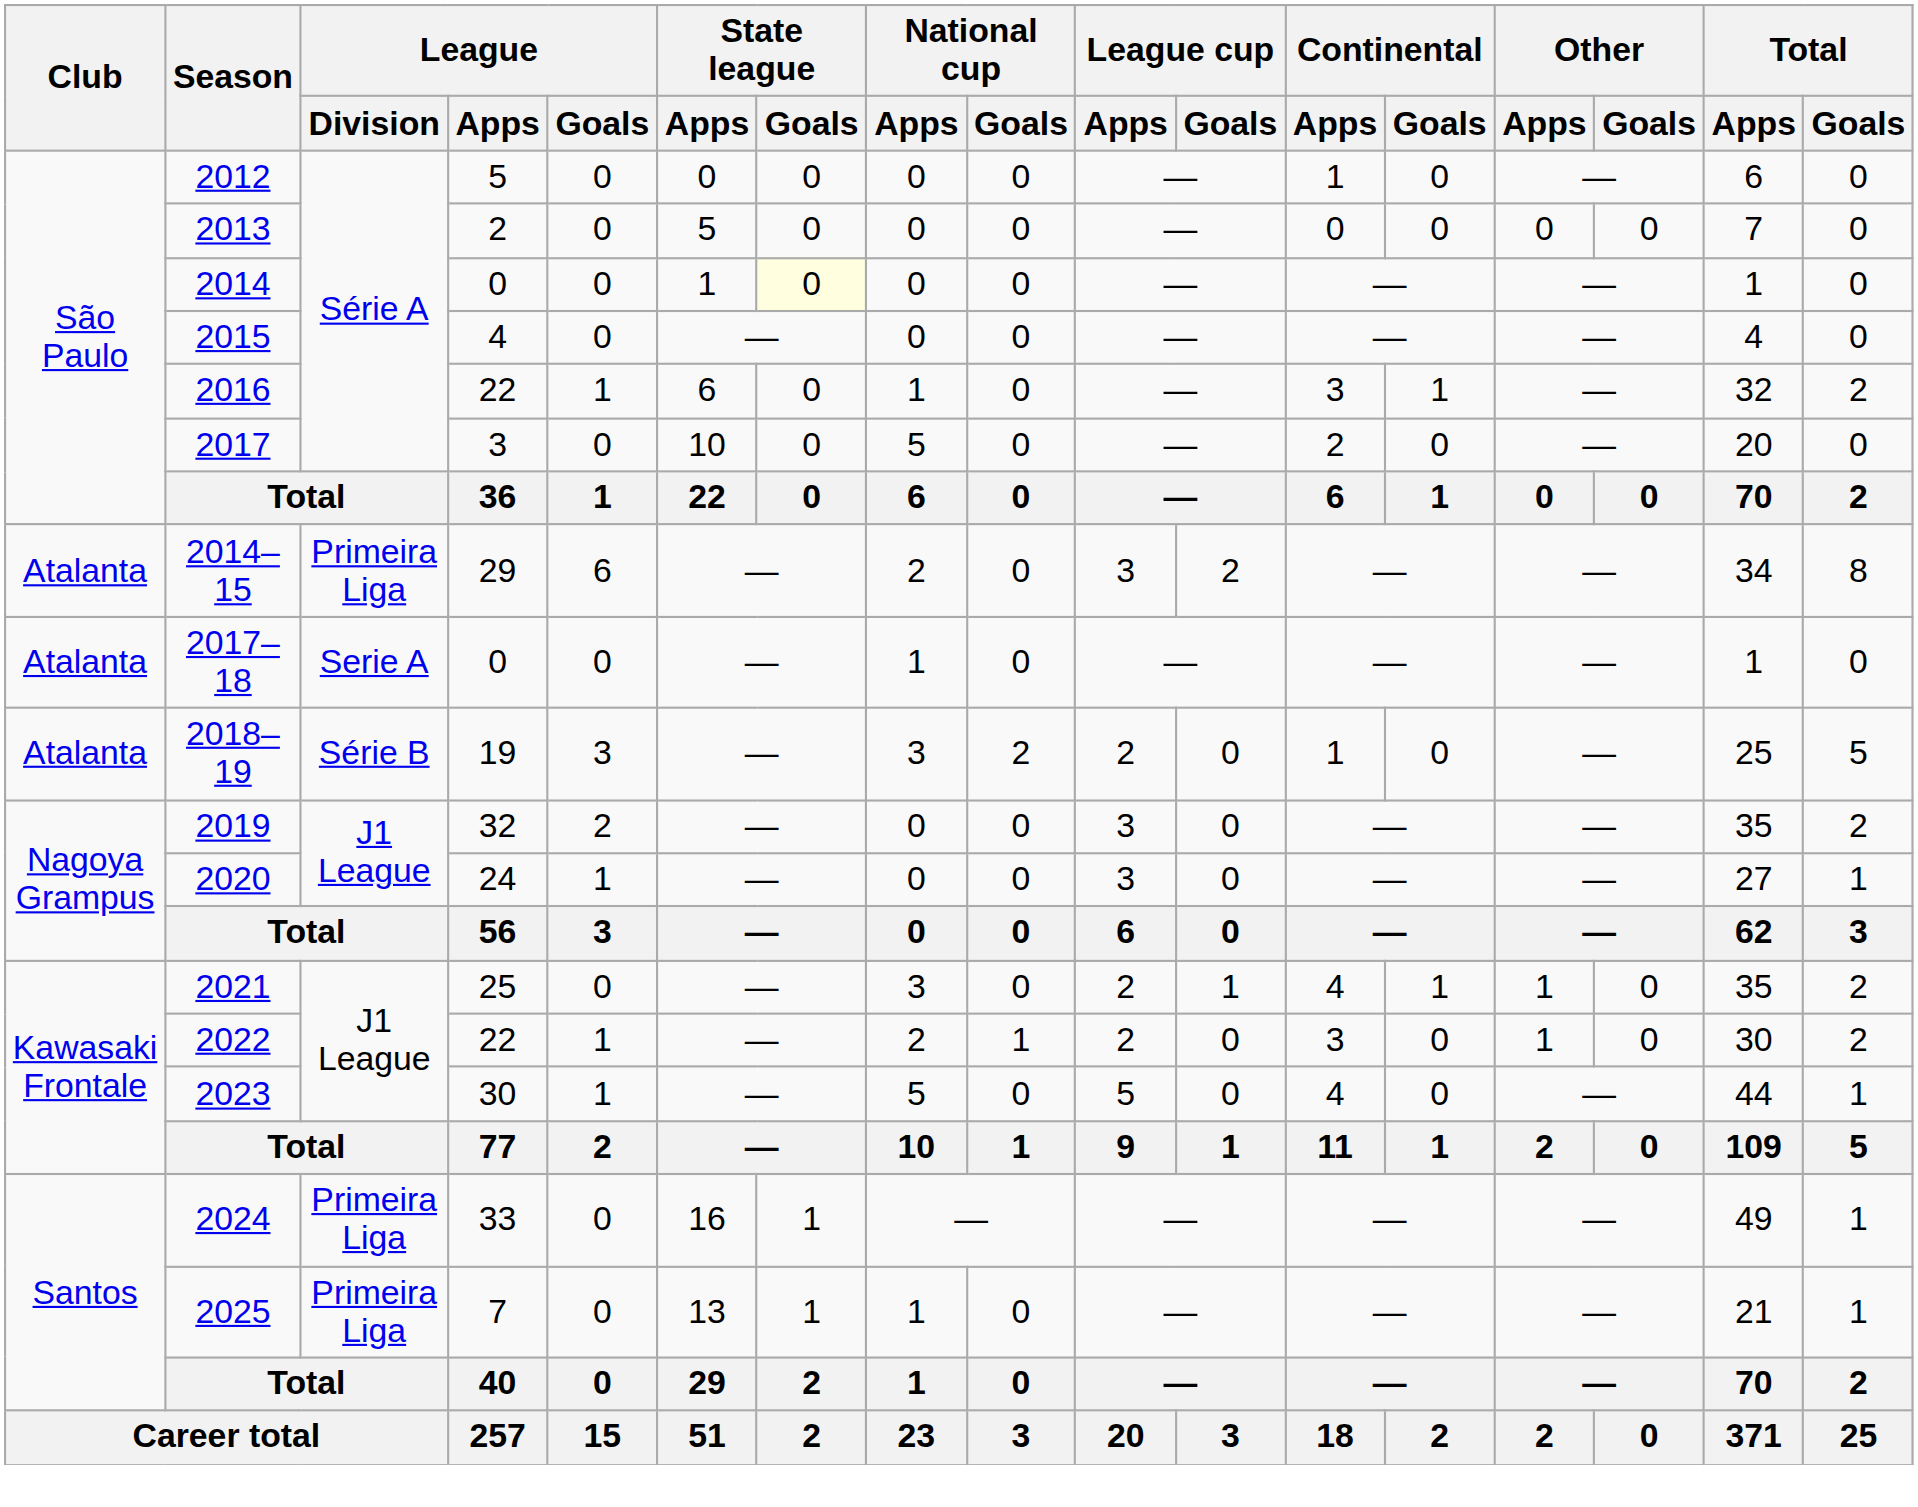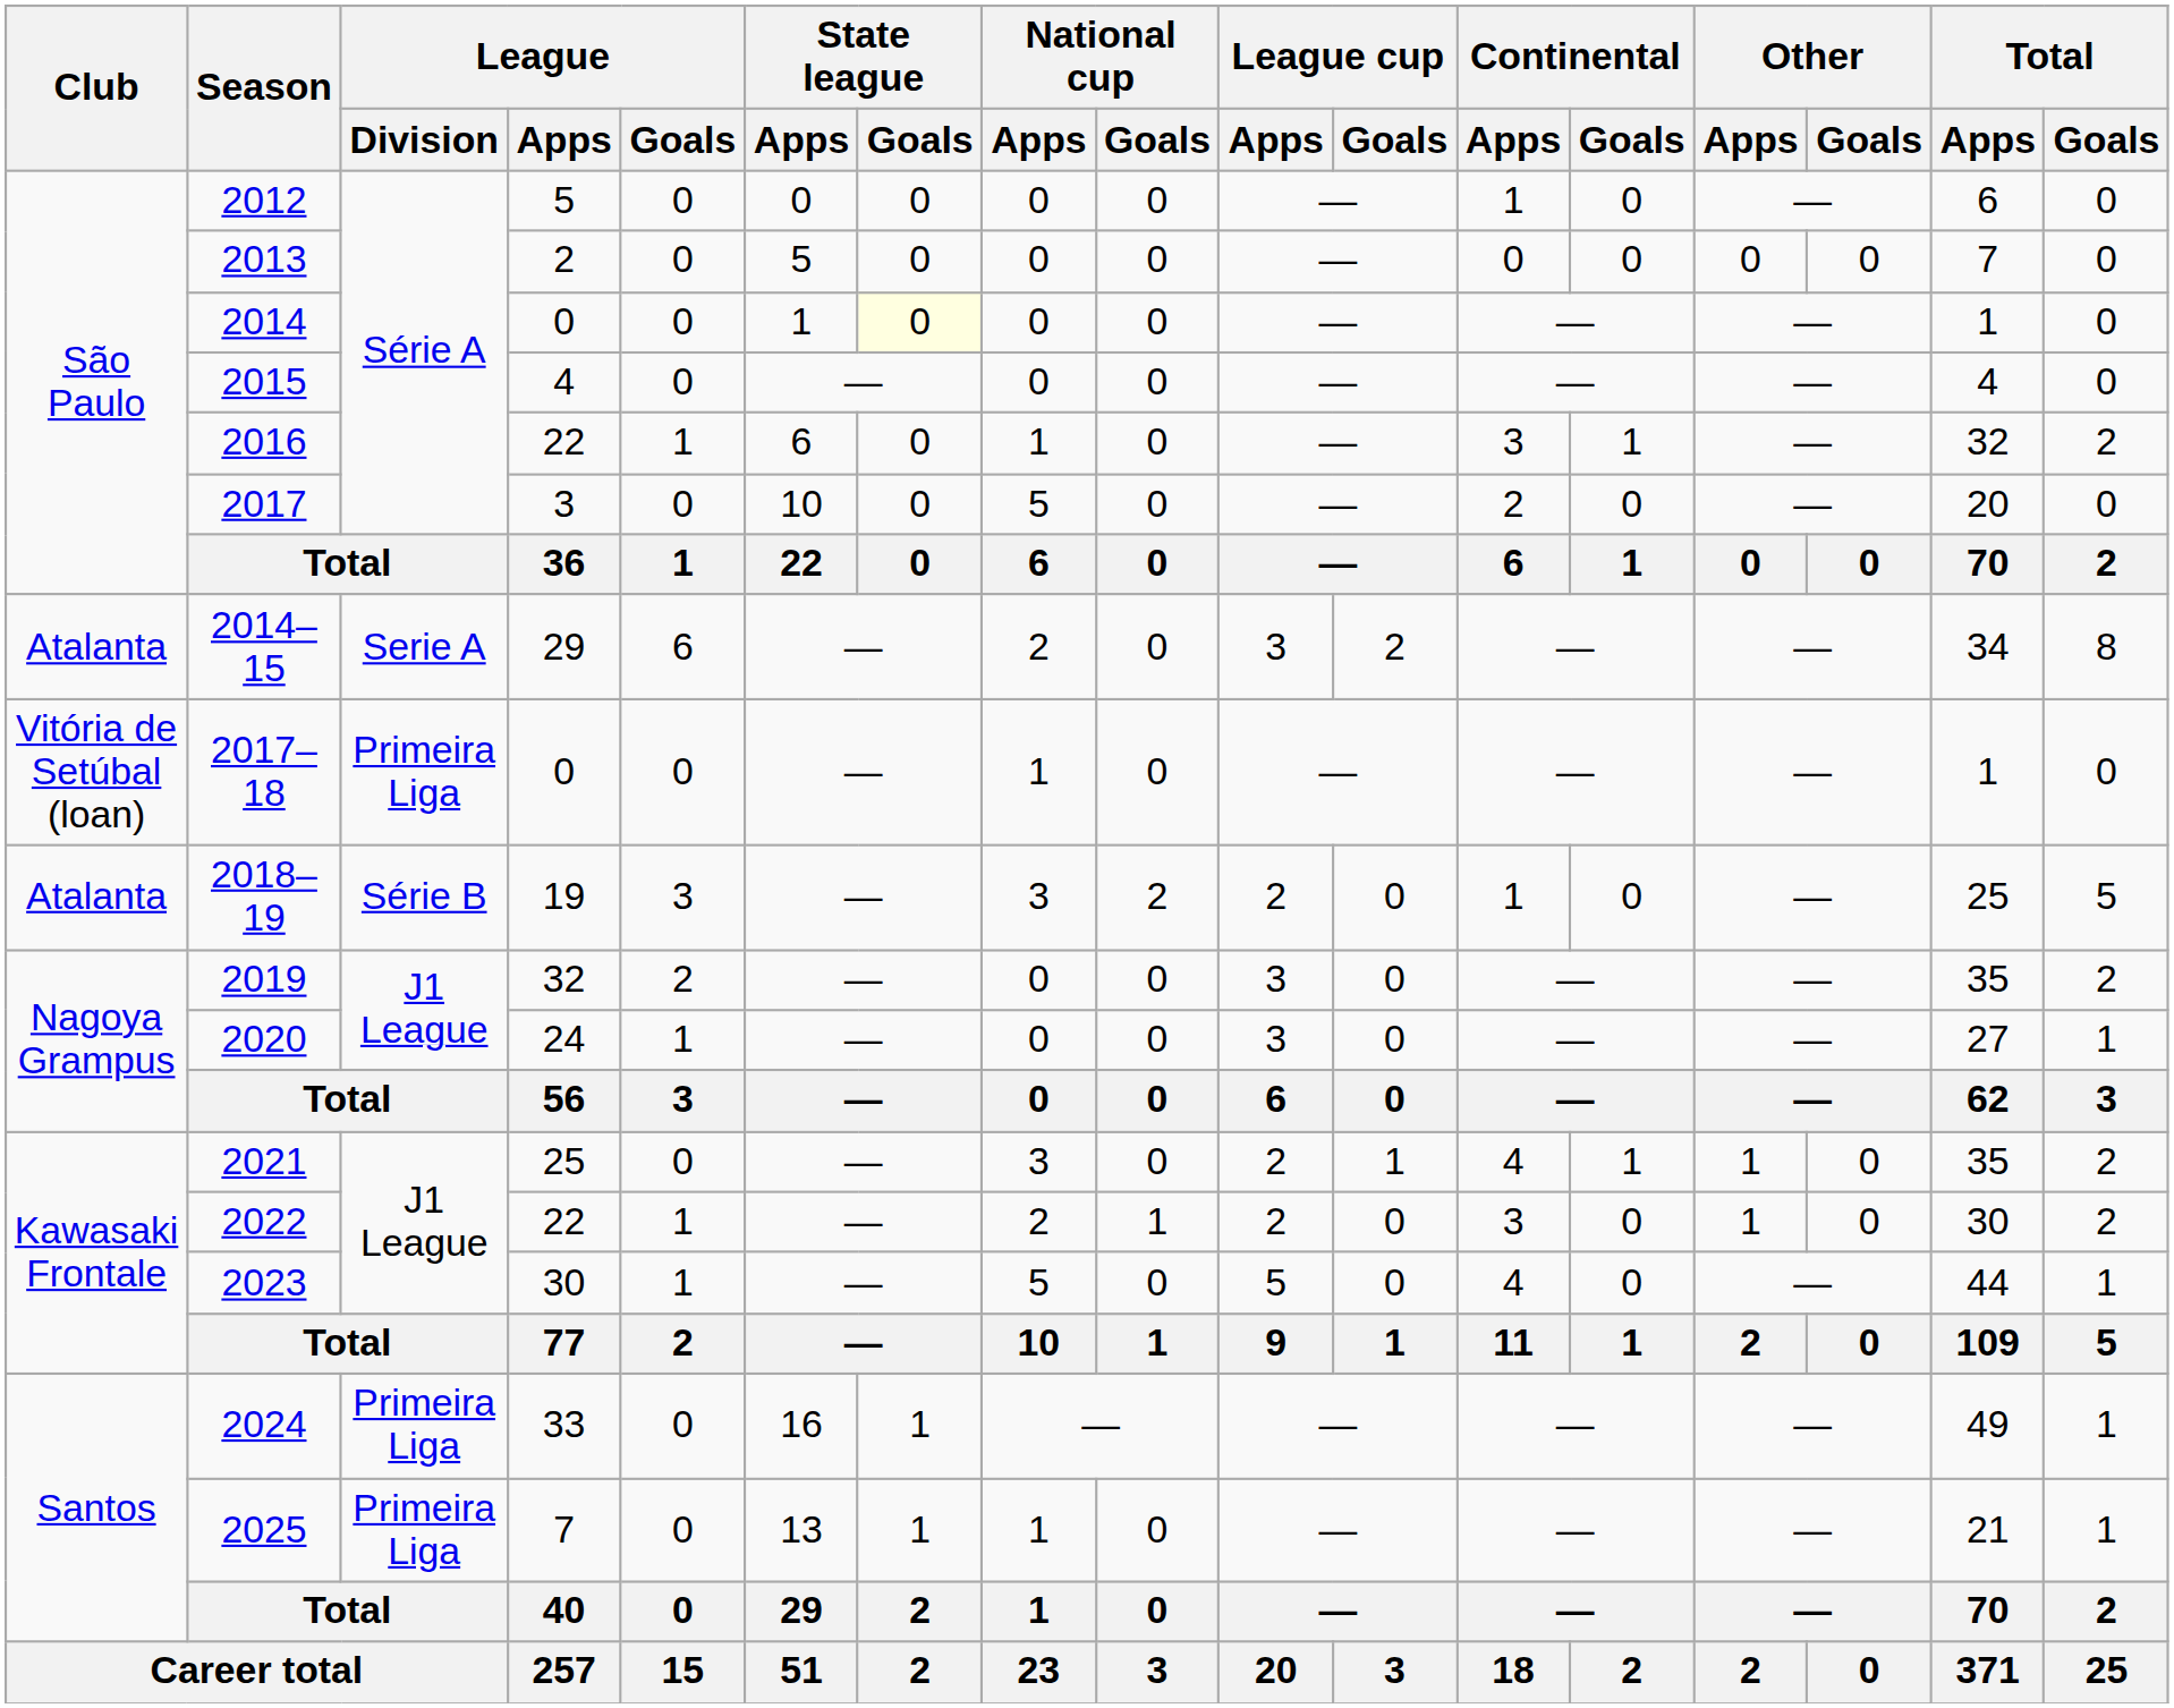2014–15 | League / Division: Primeira Liga -> Serie A
2017–18 | Club: Atalanta -> Vitória de Setúbal (loan)
2017–18 | League / Division: Serie A -> Primeira Liga
